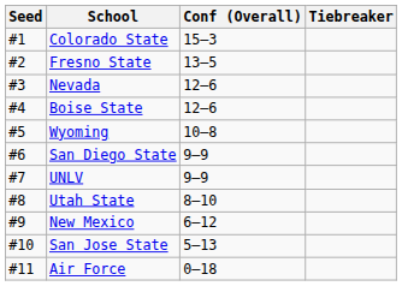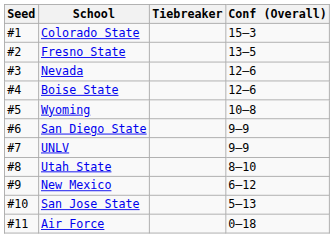columns swapped: Conf (Overall) <-> Tiebreaker
